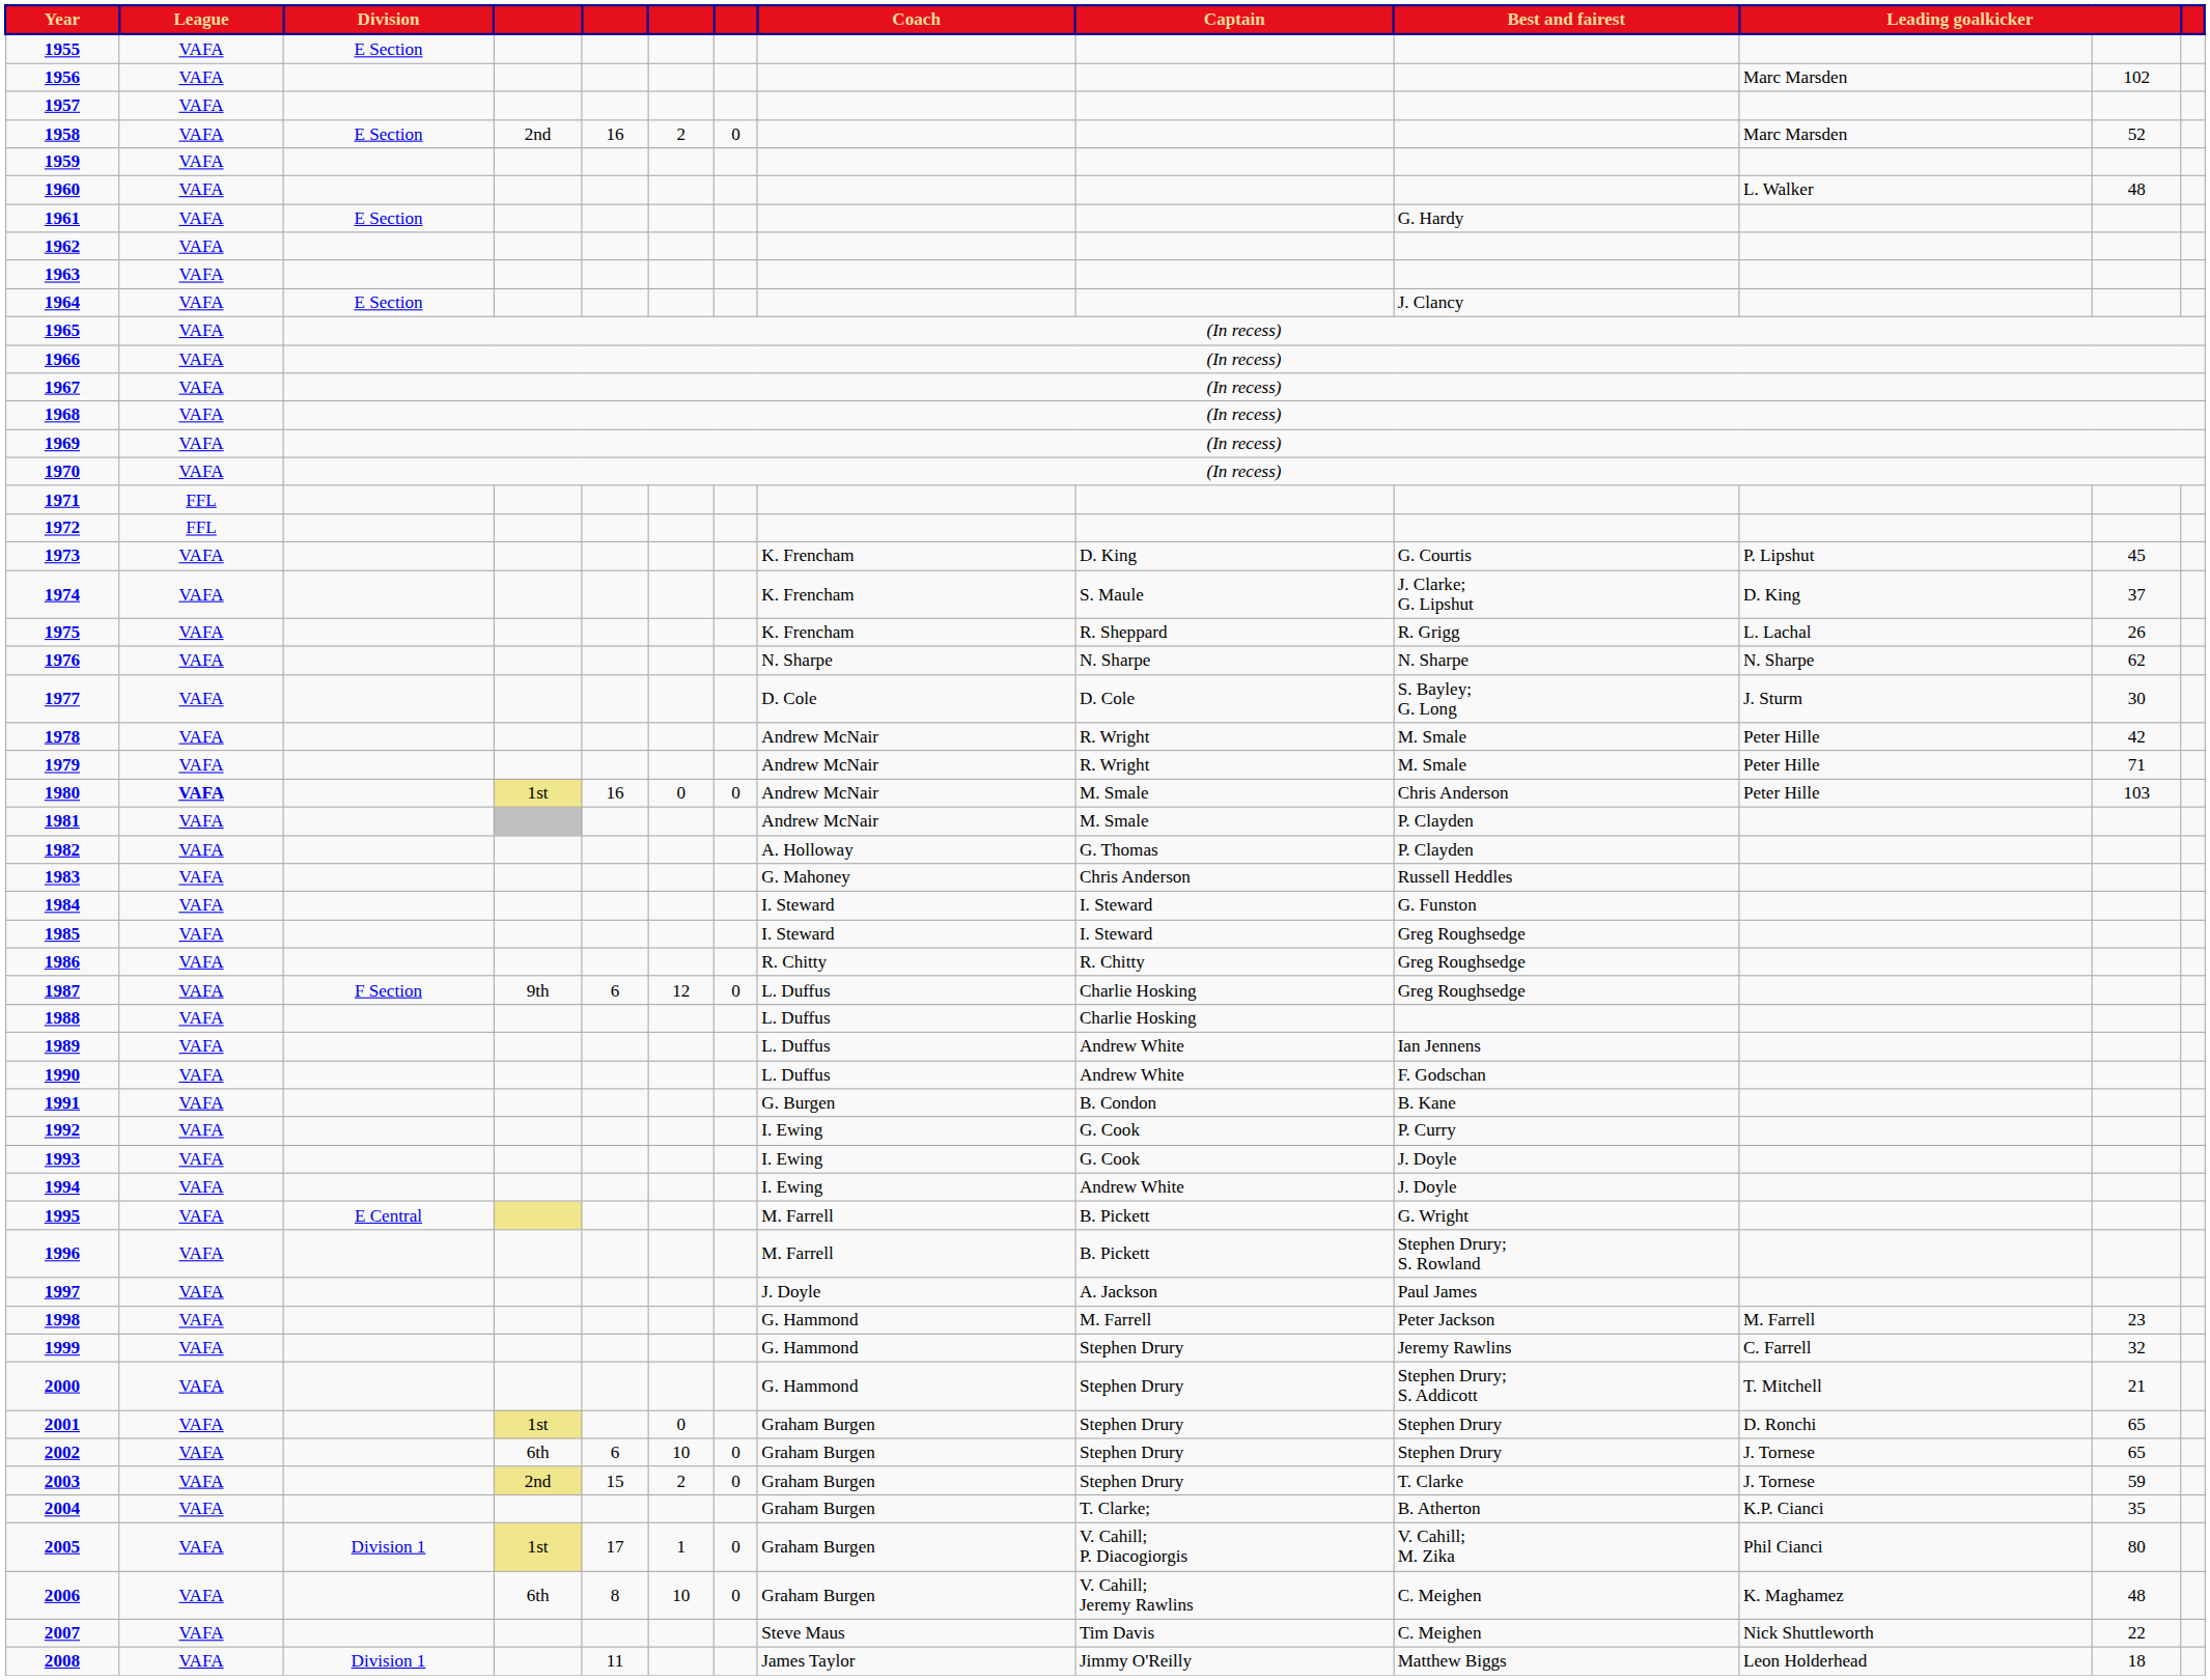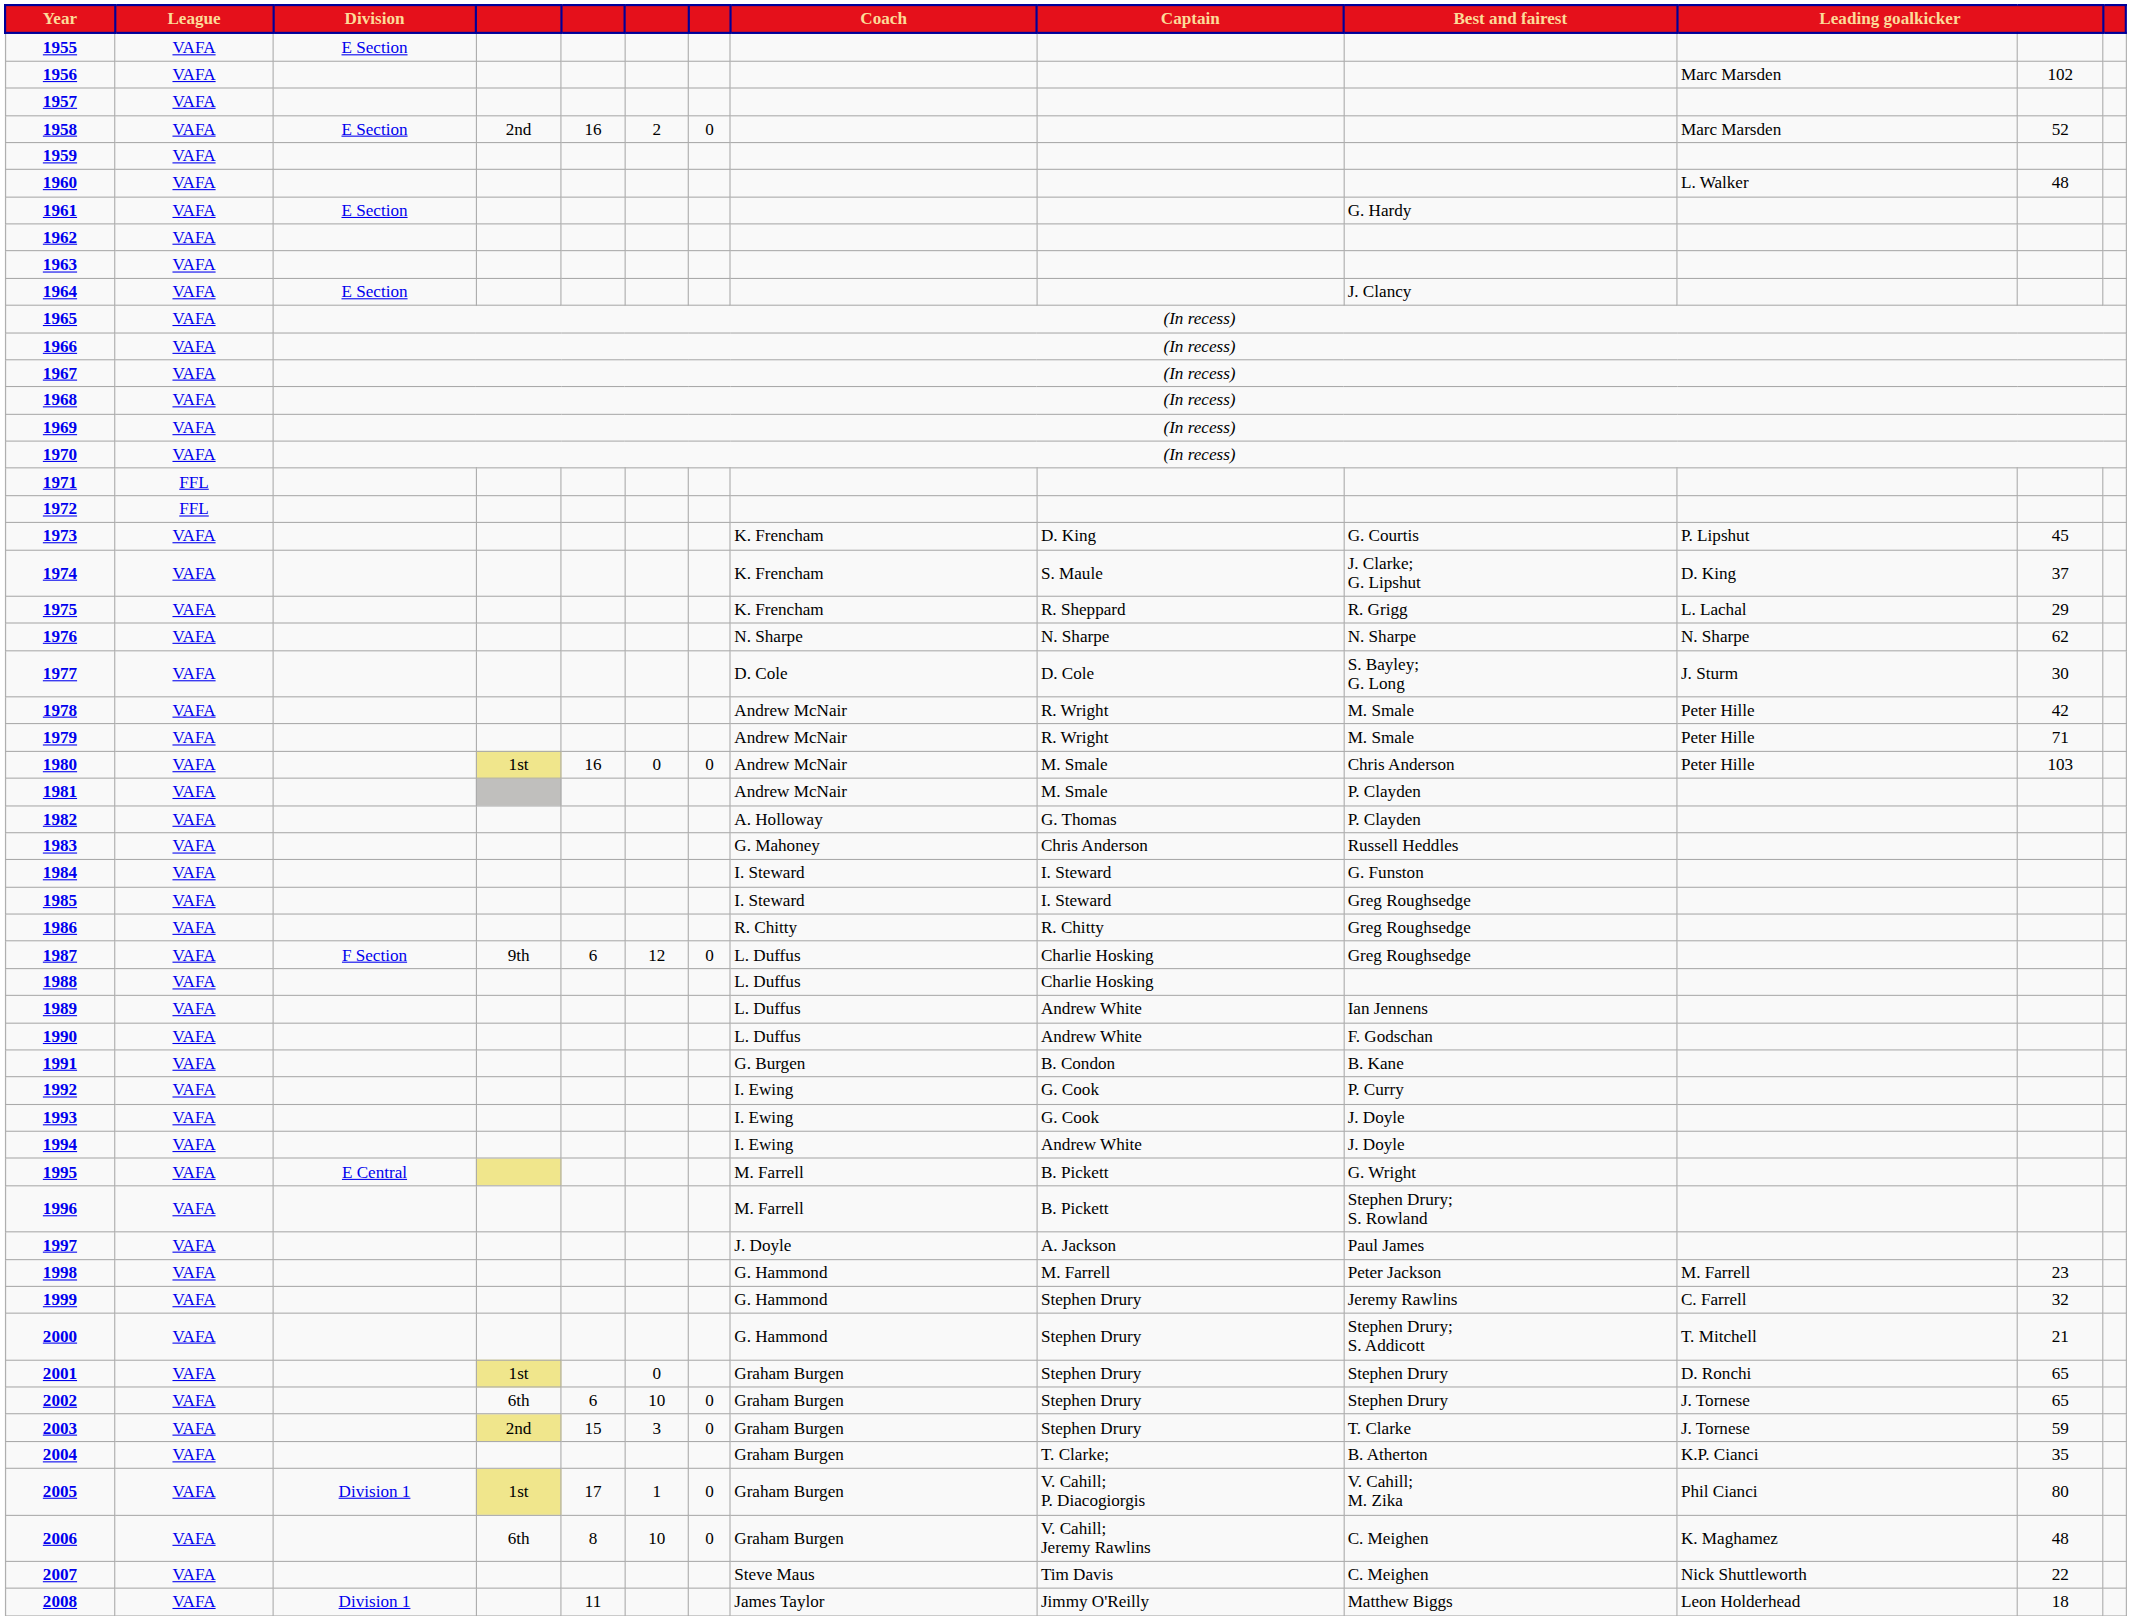1975 | column 12: 26 -> 29
1980 | League: bold -> normal
2003 | column 6: 2 -> 3
